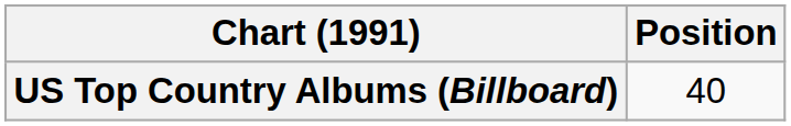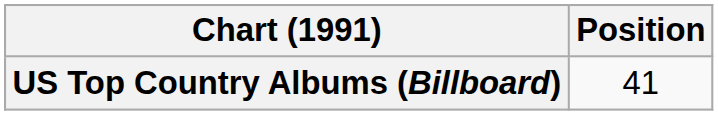US Top Country Albums (Billboard) | Position: 40 -> 41
